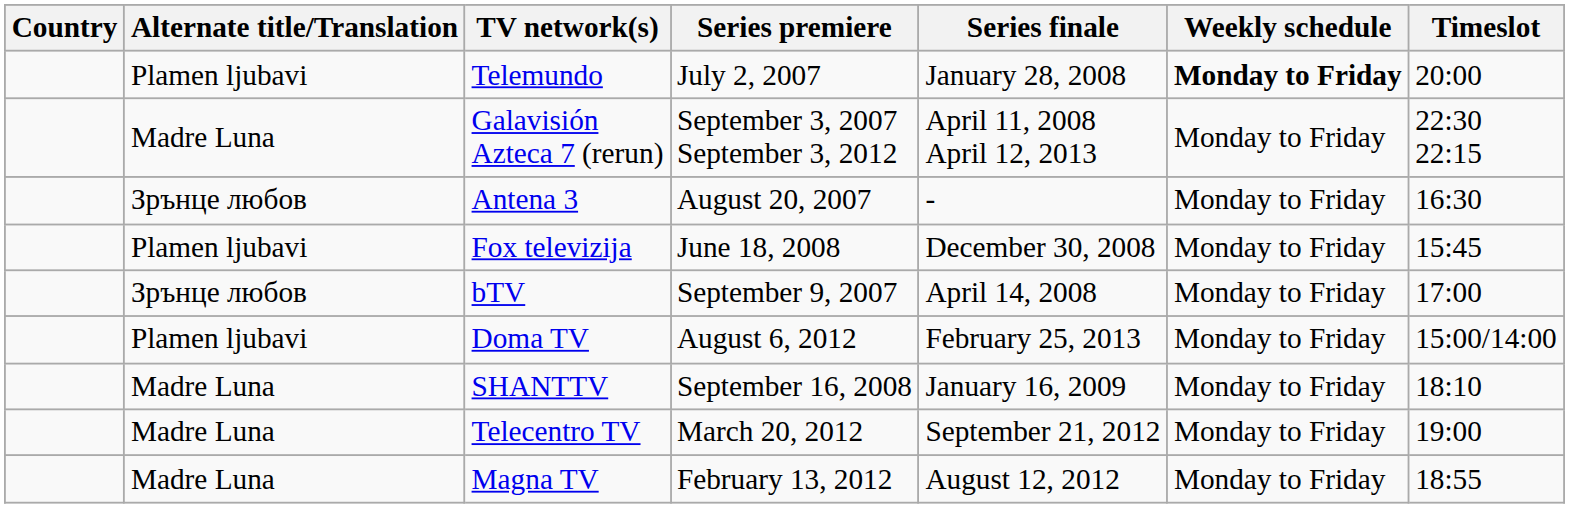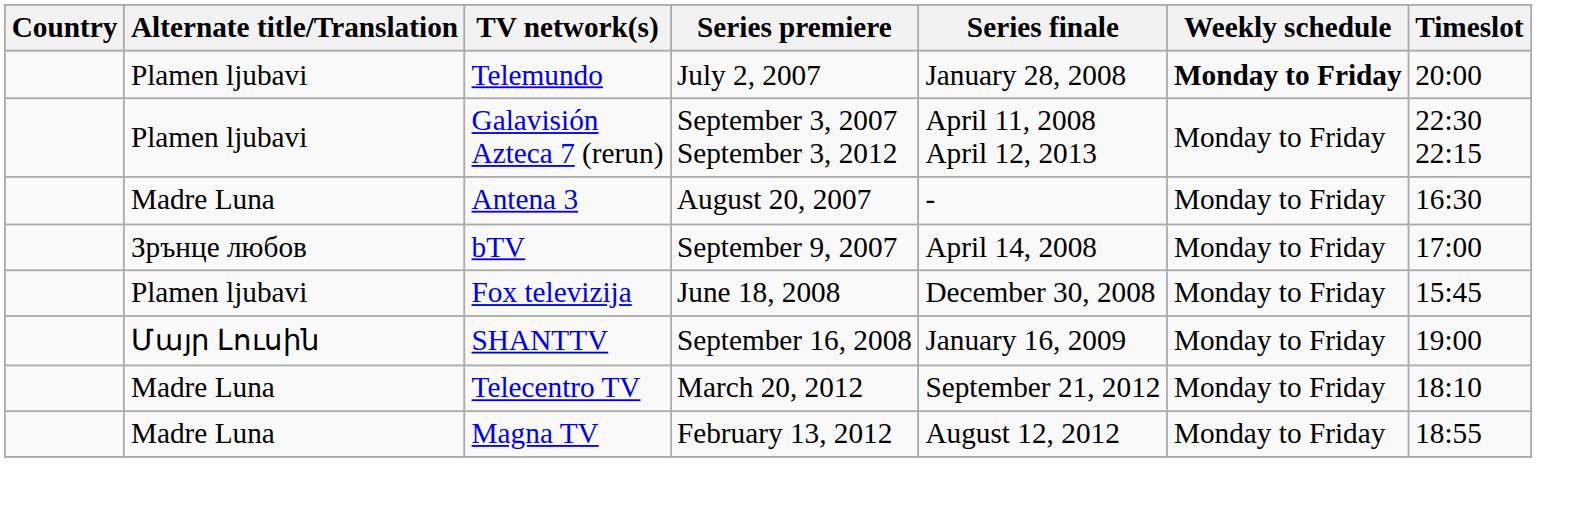Galavisión Azteca 7 (rerun) | Alternate title/Translation: Madre Luna -> Plamen ljubavi
Antena 3 | Alternate title/Translation: Зрънце любов -> Madre Luna
rows swapped: Fox televizija <-> bTV
- row: Plamen ljubavi | Doma TV | August 6, 2012 | February 25, 2013 | Monday to Friday | 15:00/14:00
SHANTTV | Alternate title/Translation: Madre Luna -> Մայր Լուսին
SHANTTV | Timeslot: 18:10 -> 19:00
Telecentro TV | Timeslot: 19:00 -> 18:10
